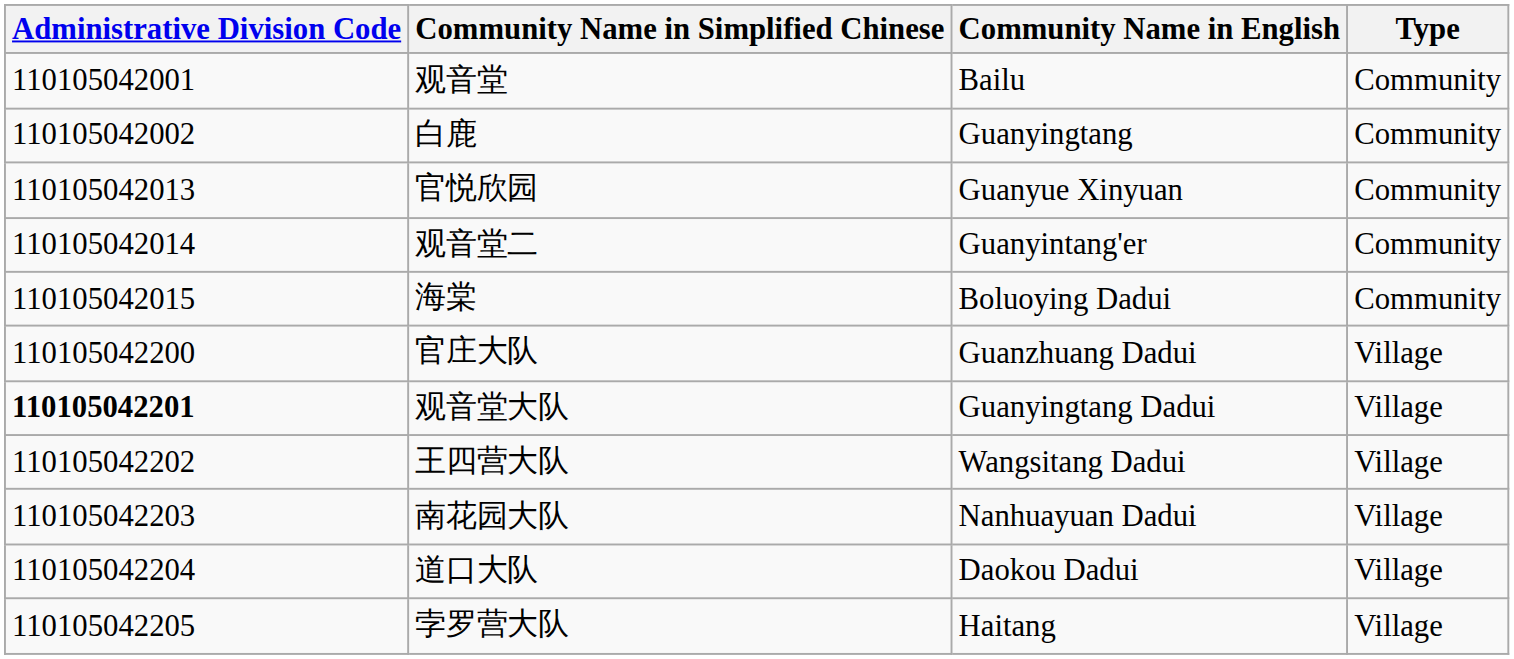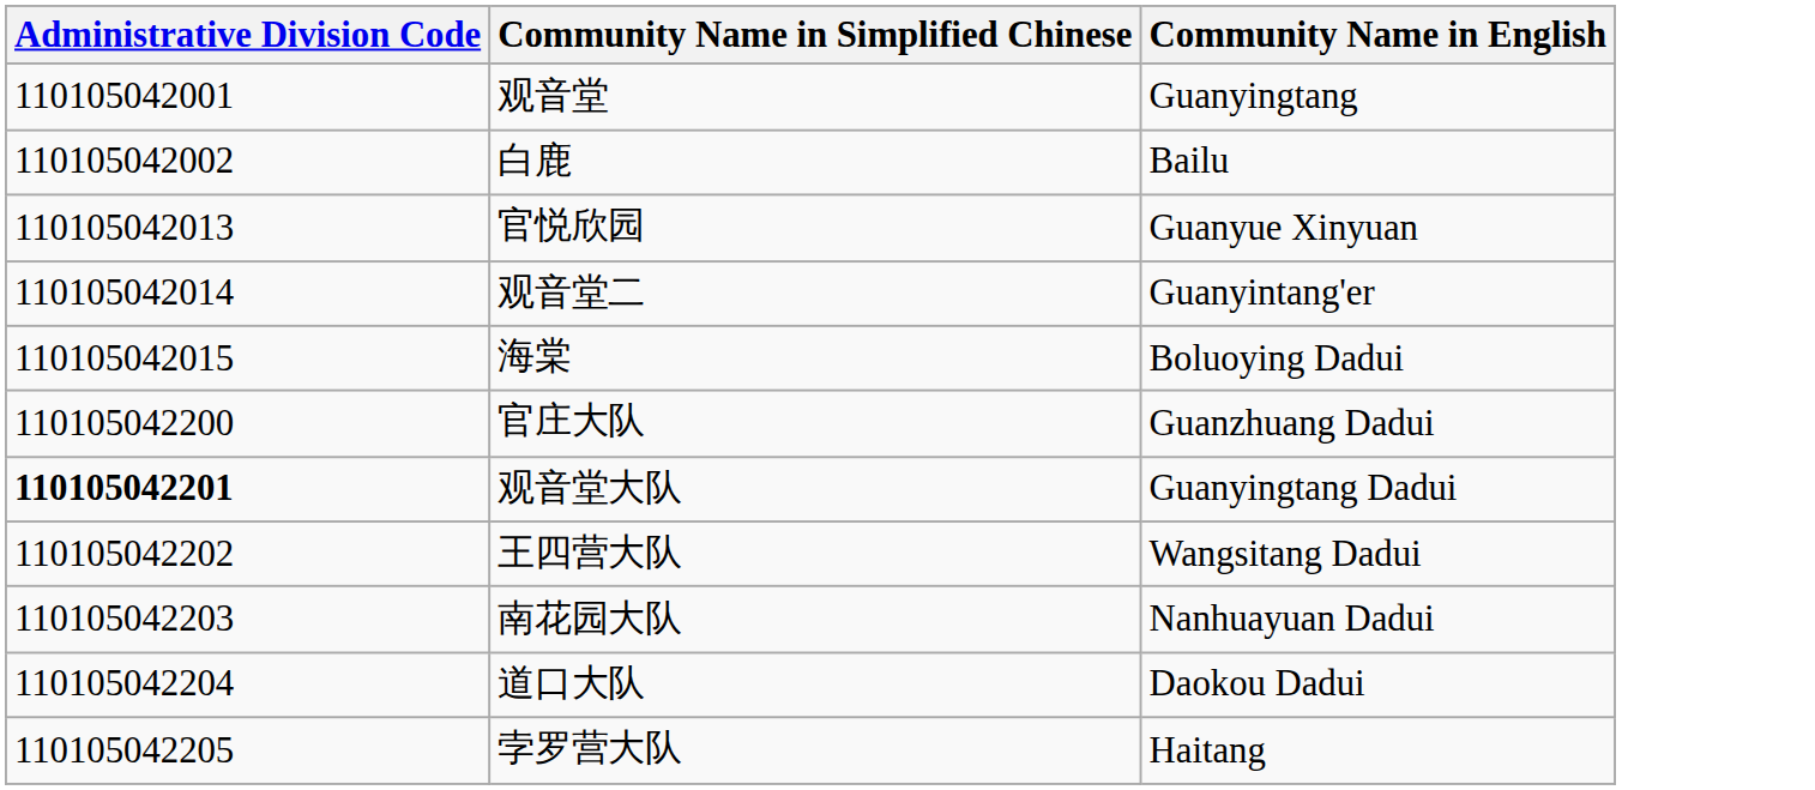- column: Type | Community | Community | Community | Community | Community | Village | Village | Village | Village | Village | Village
观音堂 | Community Name in English: Bailu -> Guanyingtang
白鹿 | Community Name in English: Guanyingtang -> Bailu
